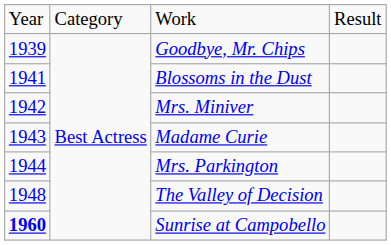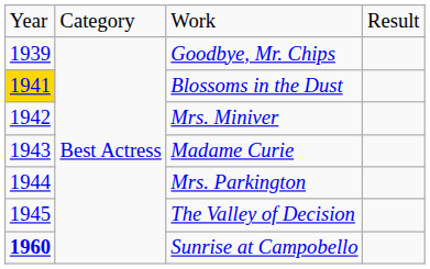Blossoms in the Dust | column 1: no background -> gold background
The Valley of Decision | column 1: 1948 -> 1945
